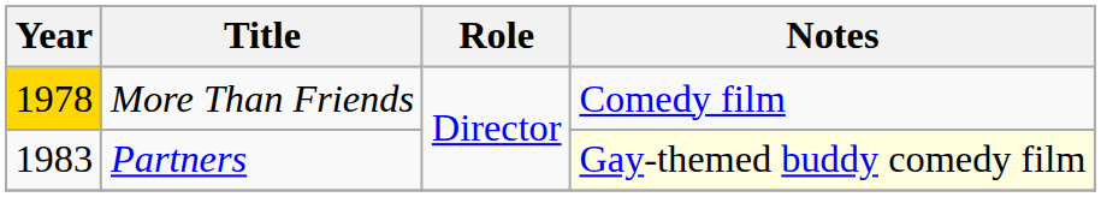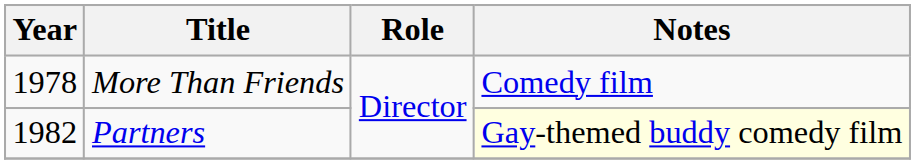More Than Friends | Year: gold background -> no background
Partners | Year: 1983 -> 1982
